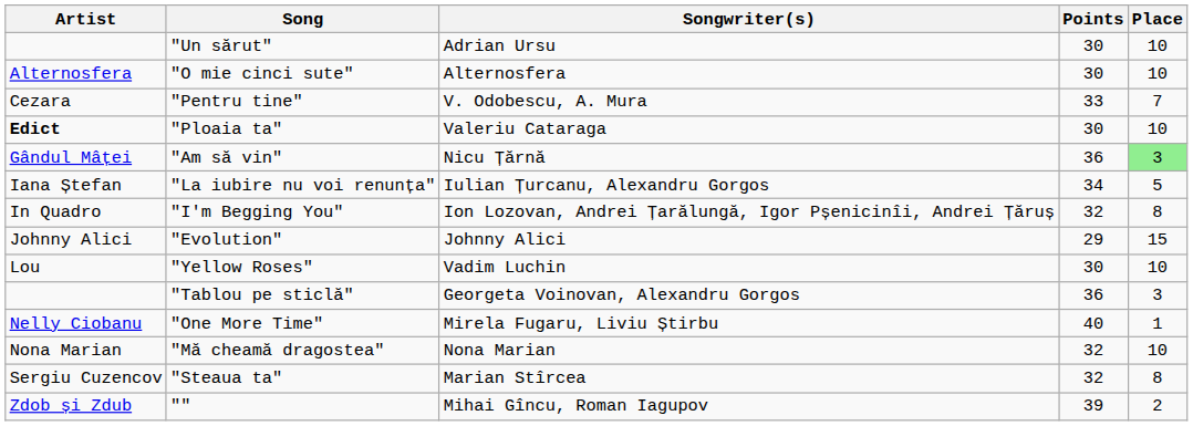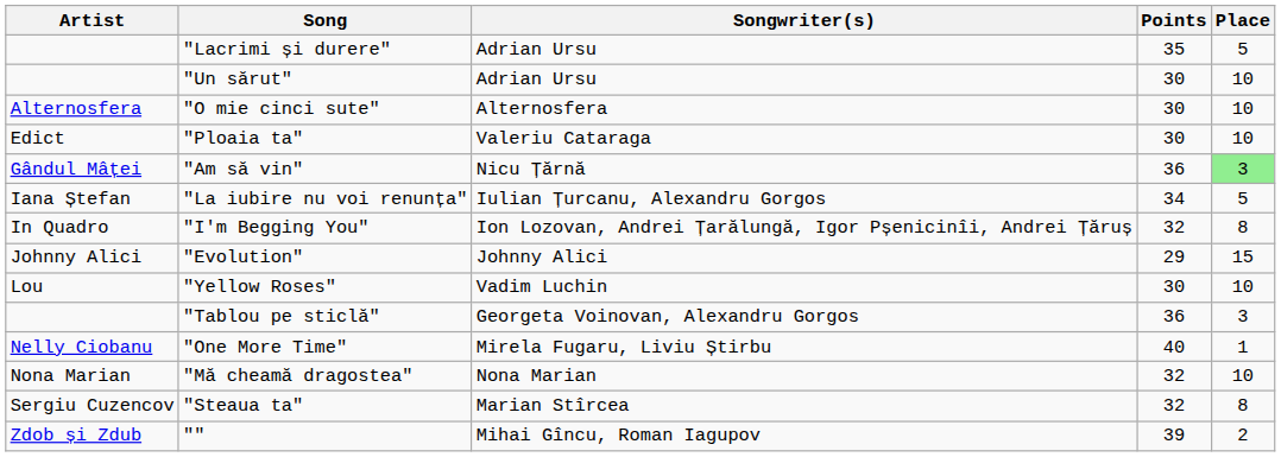+ row: "Lacrimi și durere" | Adrian Ursu | 35 | 5
- row: Cezara | "Pentru tine" | V. Odobescu, A. Mura | 33 | 7
"Ploaia ta" | Artist: bold -> normal
